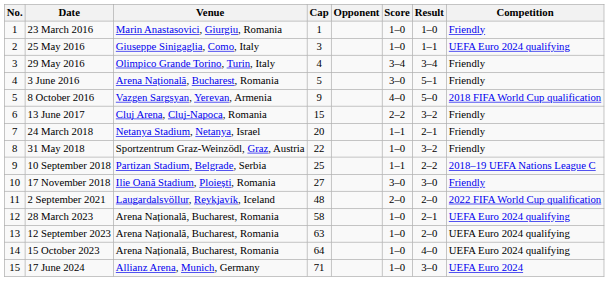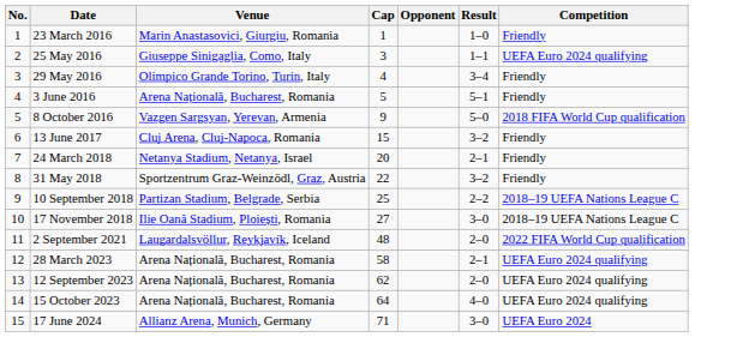- column: Score | 1–0 | 1–0 | 3–4 | 3–0 | 4–0 | 2–2 | 1–1 | 1–0 | 1–1 | 3–0 | 2–0 | 1–0 | 1–0 | 1–0 | 1–0
17 November 2018 | Competition: Friendly -> 2018–19 UEFA Nations League C
12 September 2023 | Cap: 63 -> 62
